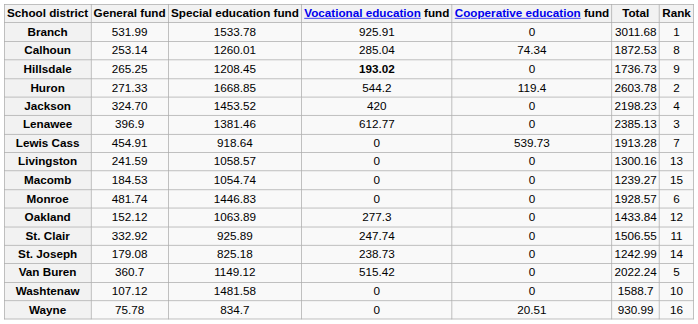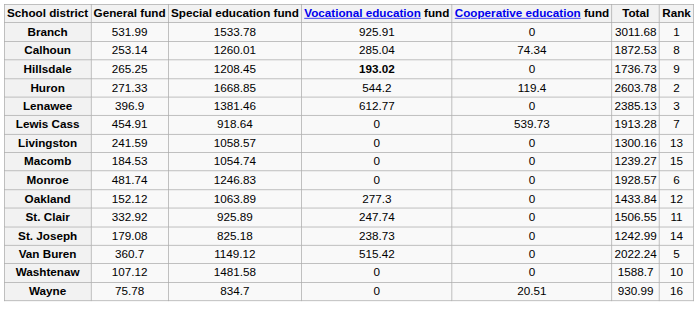- row: Jackson | 324.70 | 1453.52 | 420 | 0 | 2198.23 | 4
Monroe | Special education fund: 1446.83 -> 1246.83
